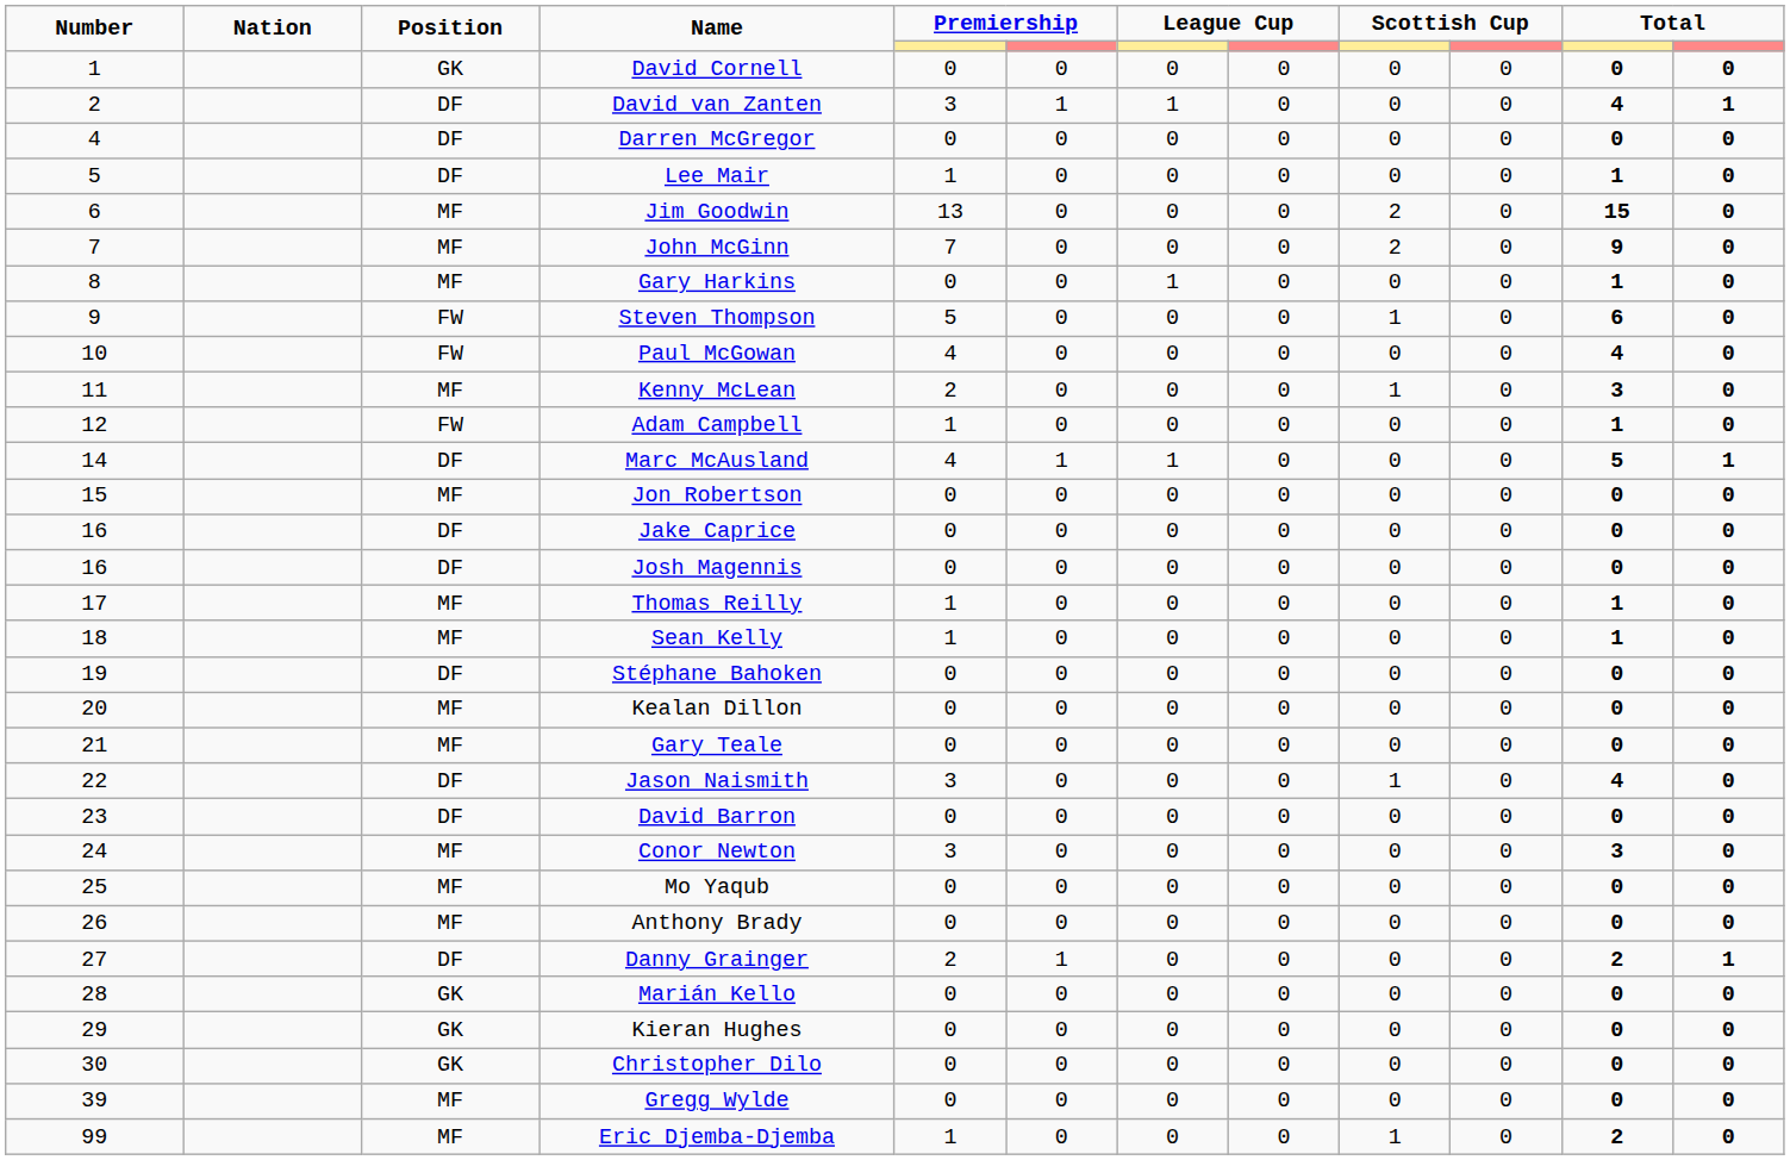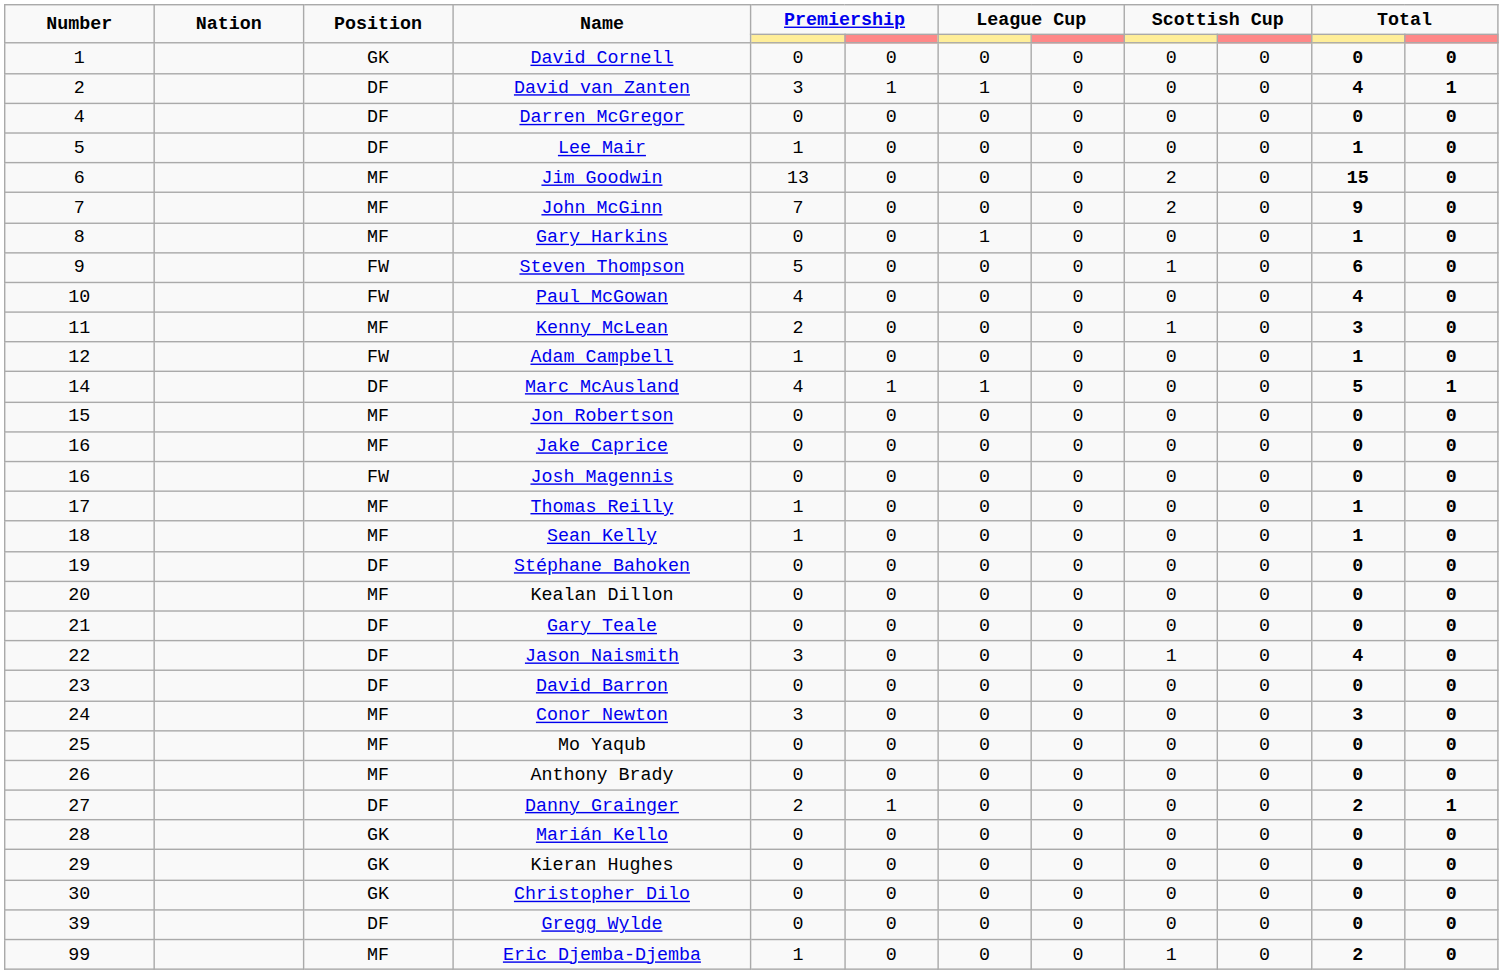Jake Caprice | Position: DF -> MF
Josh Magennis | Position: DF -> FW
Gary Teale | Position: MF -> DF
Gregg Wylde | Position: MF -> DF
